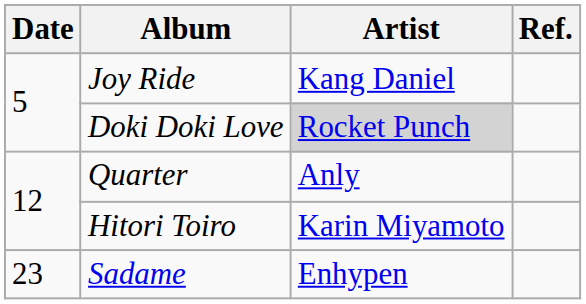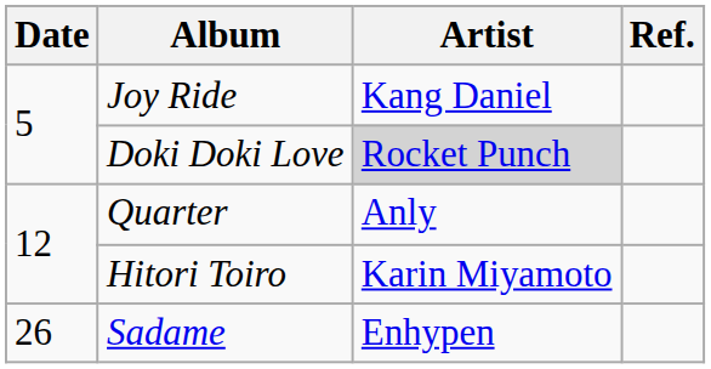Sadame | Date: 23 -> 26
